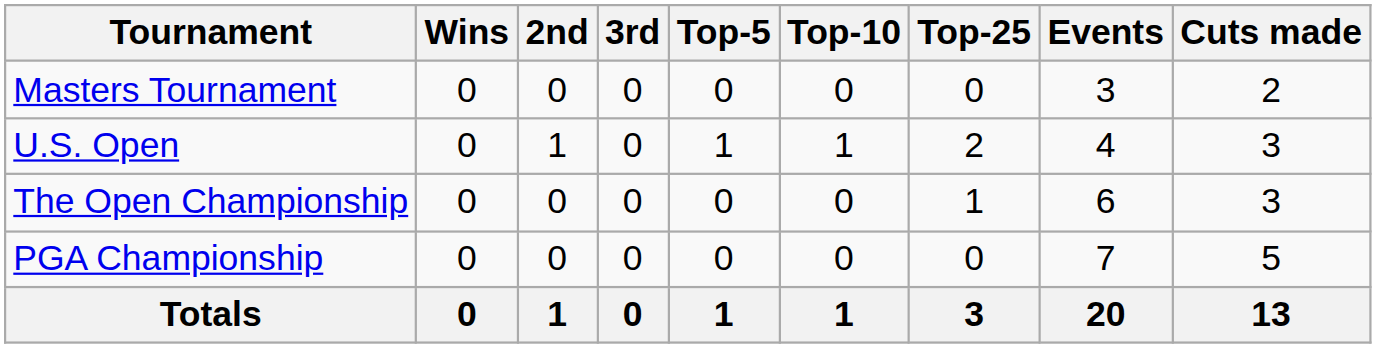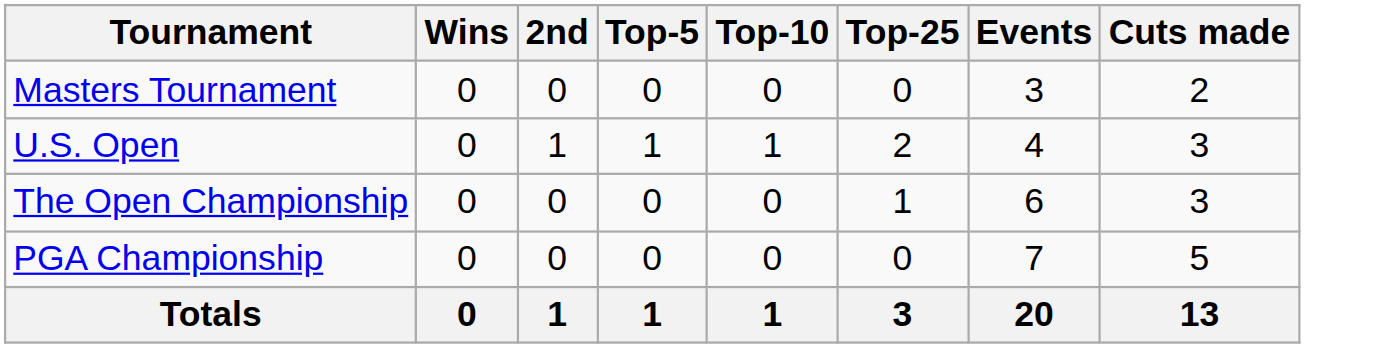- column: 3rd | 0 | 0 | 0 | 0 | 0
